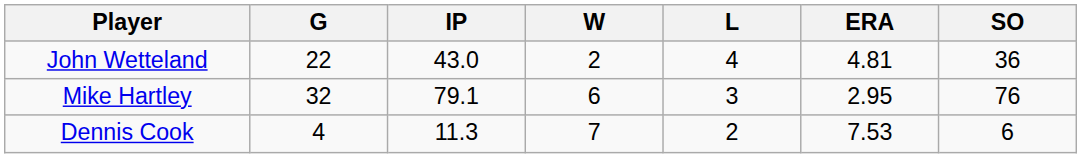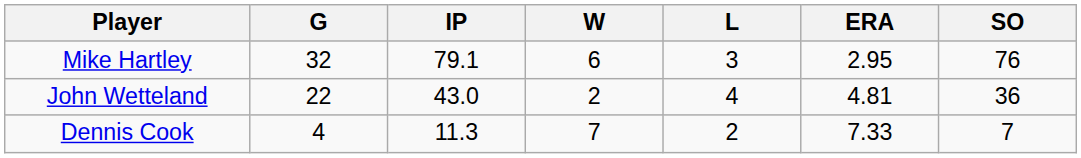rows swapped: Mike Hartley <-> John Wetteland
Dennis Cook | ERA: 7.53 -> 7.33
Dennis Cook | SO: 6 -> 7
